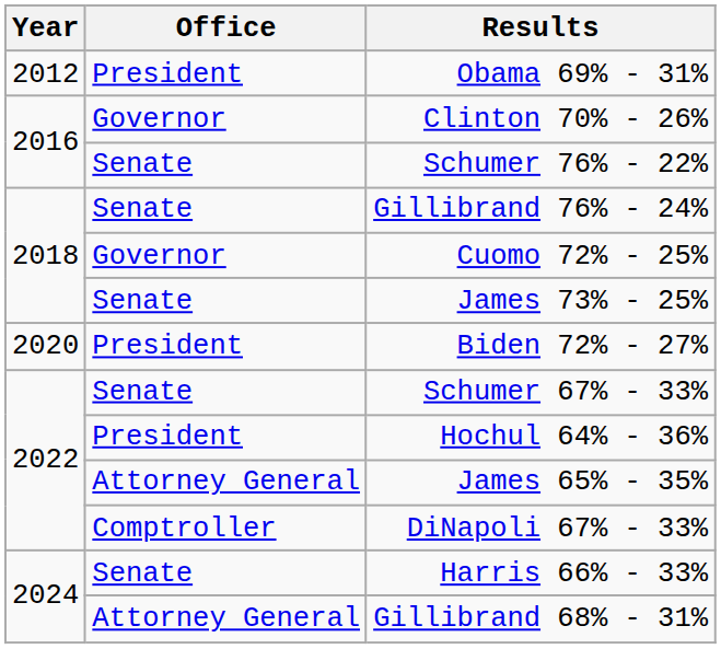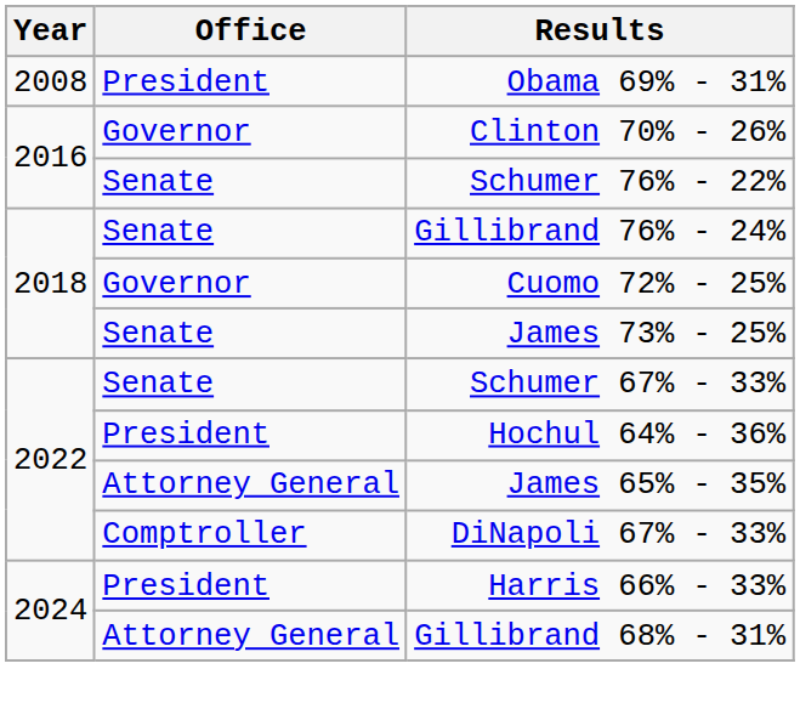+ row: 2008 | President | Obama 69% - 31%
- row: 2012 | President | Obama 69% - 31%
- row: 2020 | President | Biden 72% - 27%
Harris 66% - 33% | Office: Senate -> President
